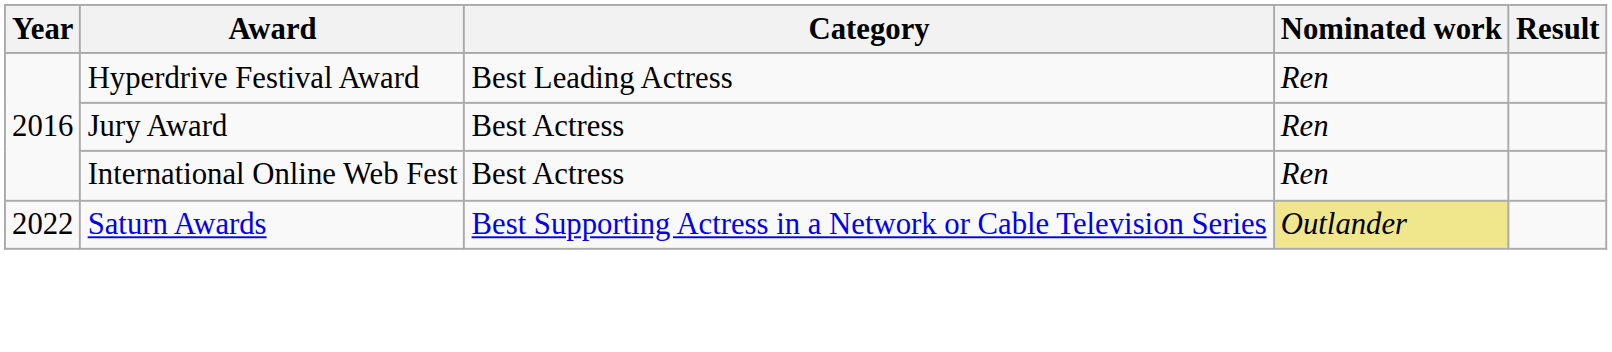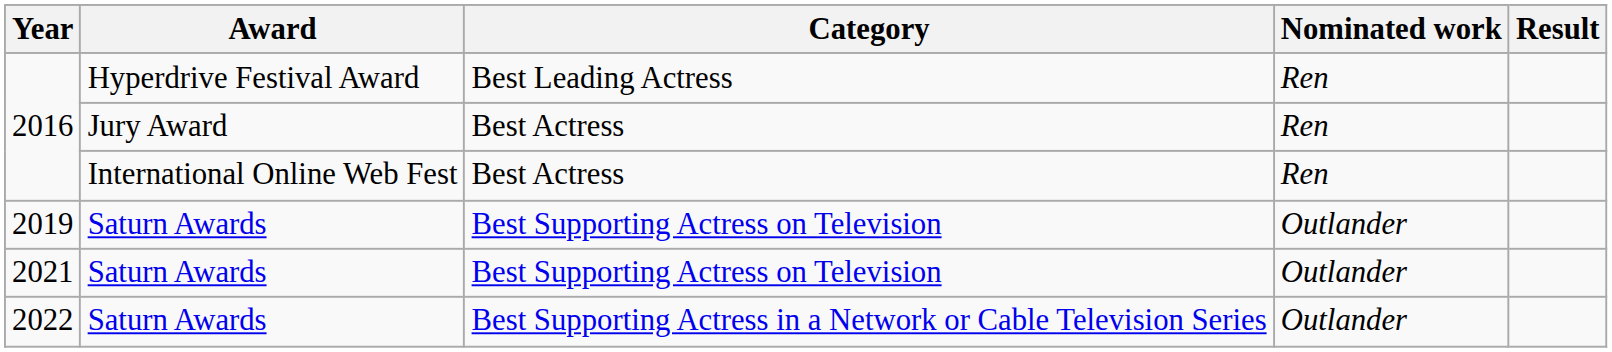+ row: 2019 | Saturn Awards | Best Supporting Actress on Television | Outlander
+ row: 2021 | Saturn Awards | Best Supporting Actress on Television | Outlander
2022 | Nominated work: khaki background -> no background
